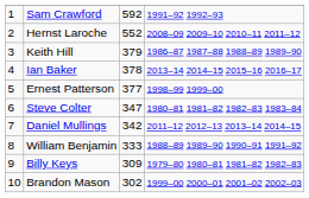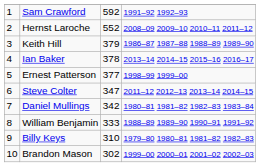Steve Colter | column 4: 1980–81 1981–82 1982–83 1983–84 -> 2011–12 2012–13 2013–14 2014–15
Daniel Mullings | column 4: 2011–12 2012–13 2013–14 2014–15 -> 1980–81 1981–82 1982–83 1983–84
Billy Keys | column 3: 309 -> 310
